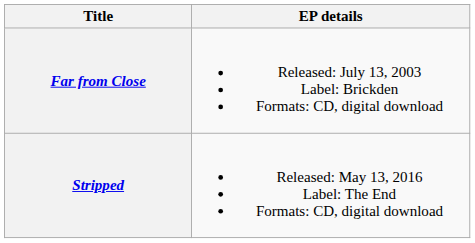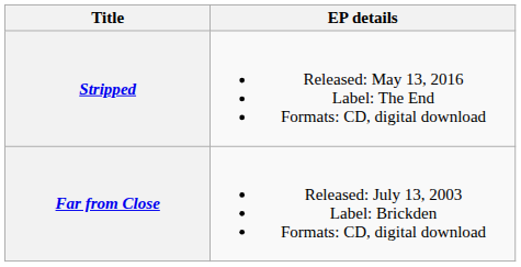rows swapped: Far from Close <-> Stripped
